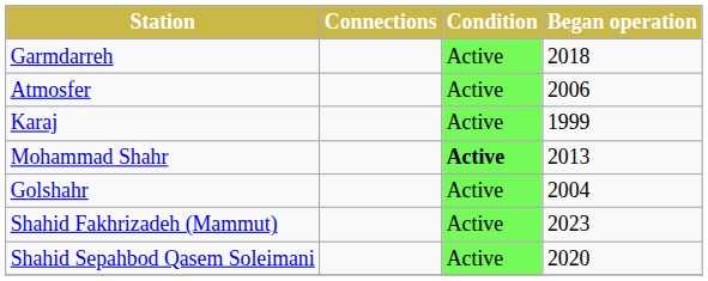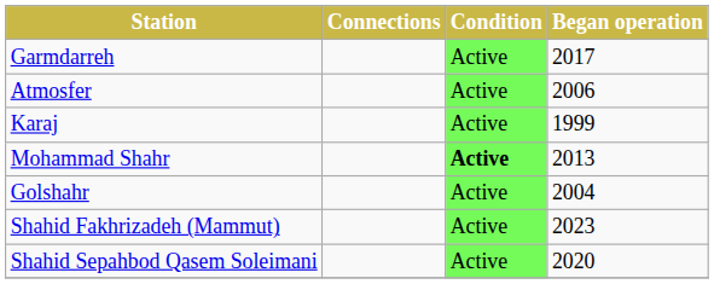Garmdarreh | Began operation: 2018 -> 2017
